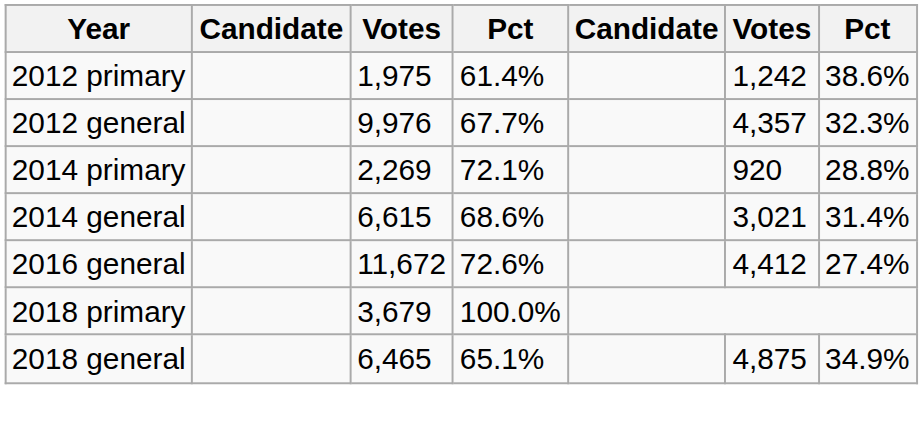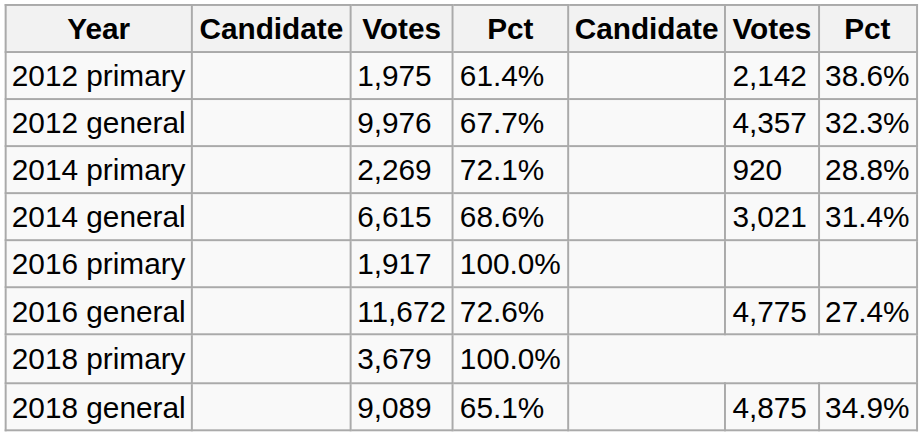2012 primary | column 6: 1,242 -> 2,142
+ row: 2016 primary | 1,917 | 100.0%
2016 general | column 6: 4,412 -> 4,775
2018 general | column 3: 6,465 -> 9,089
